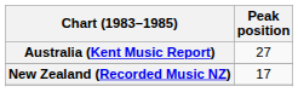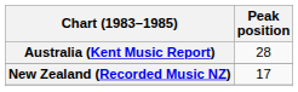Australia (Kent Music Report) | Peak position: 27 -> 28
